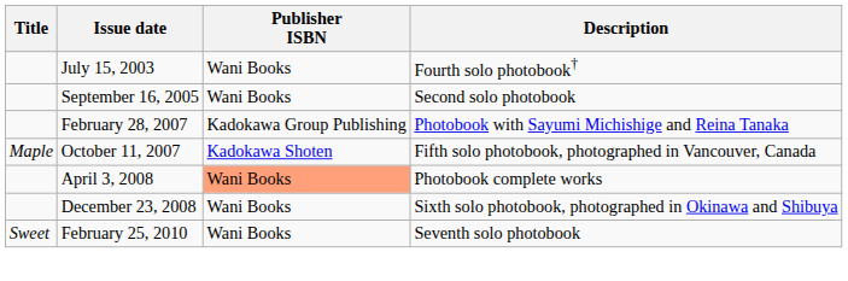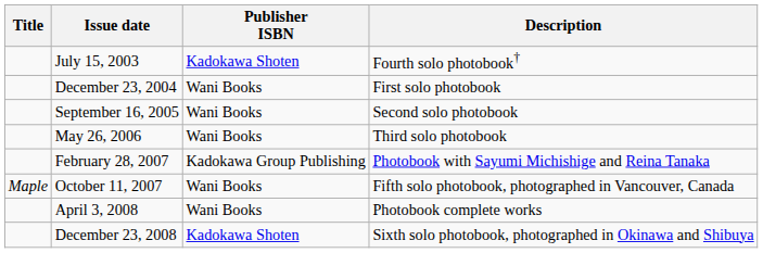July 15, 2003 | Publisher ISBN: Wani Books -> Kadokawa Shoten
+ row: December 23, 2004 | Wani Books | First solo photobook
+ row: May 26, 2006 | Wani Books | Third solo photobook
October 11, 2007 | Publisher ISBN: Kadokawa Shoten -> Wani Books
April 3, 2008 | Publisher ISBN: lightsalmon background -> no background
December 23, 2008 | Publisher ISBN: Wani Books -> Kadokawa Shoten
- row: Sweet | February 25, 2010 | Wani Books | Seventh solo photobook
